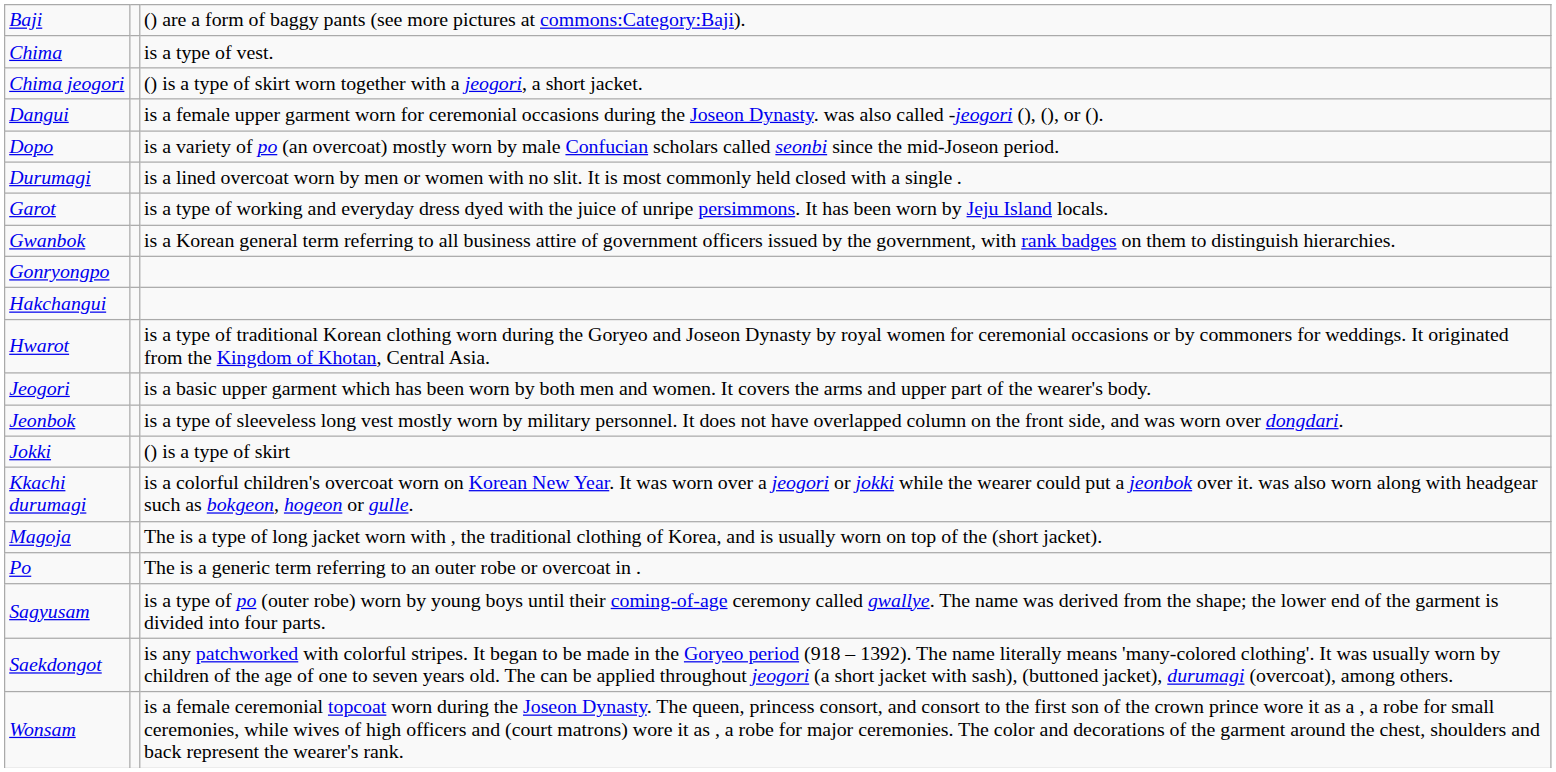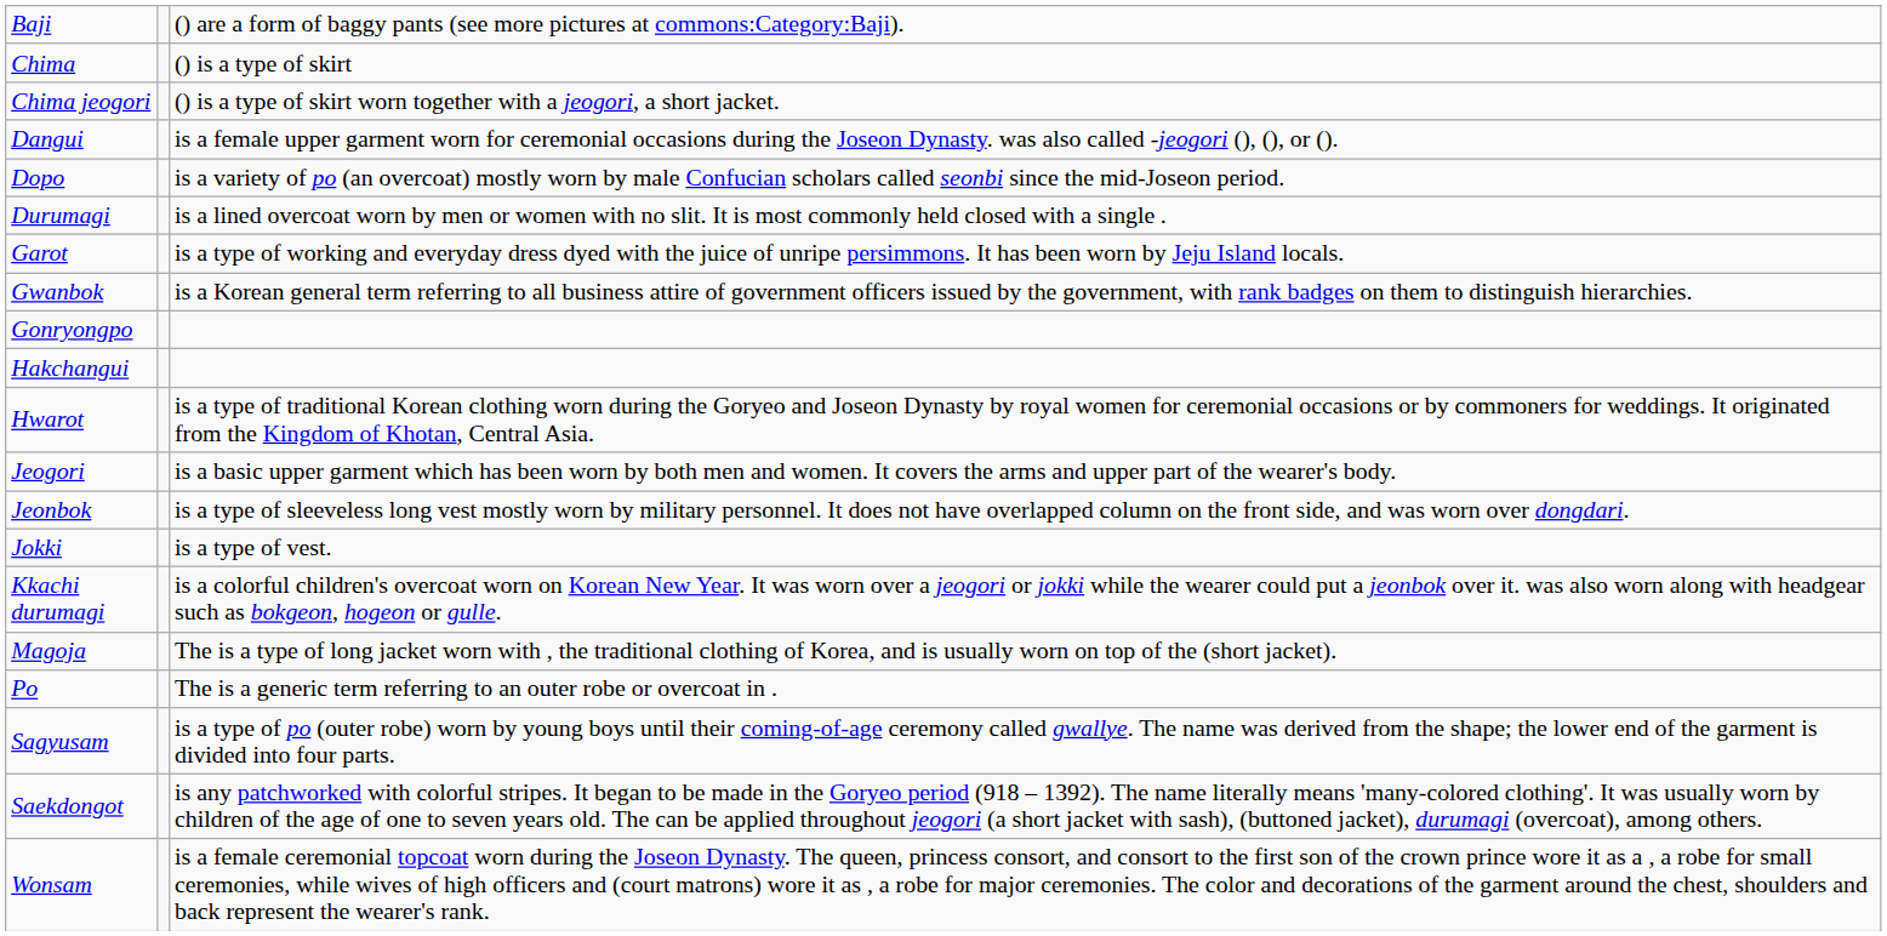Chima | column 3: is a type of vest. -> () is a type of skirt
Jokki | column 3: () is a type of skirt -> is a type of vest.
